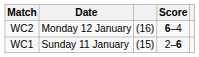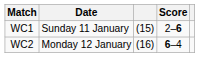rows swapped: WC1 <-> WC2
